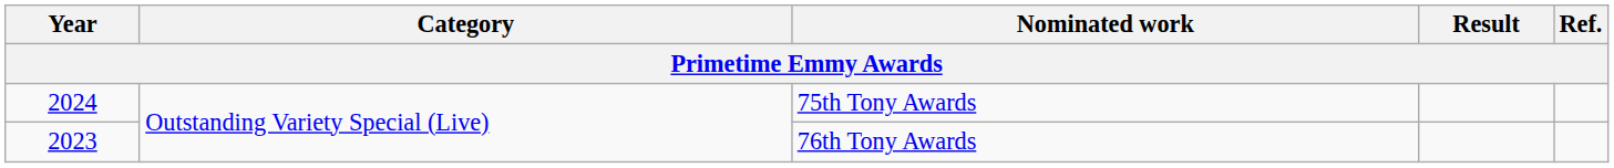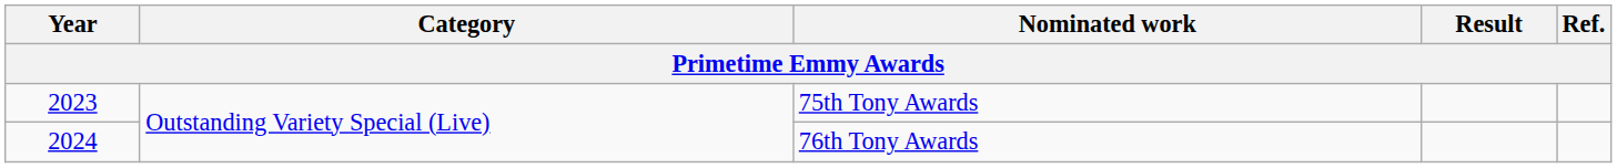75th Tony Awards | Year: 2024 -> 2023
76th Tony Awards | Year: 2023 -> 2024
